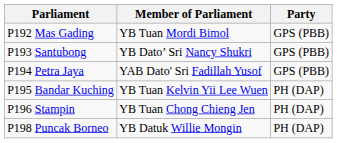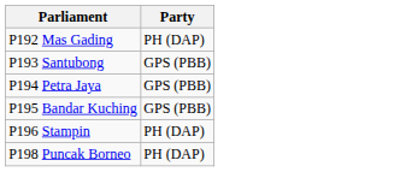- column: Member of Parliament | YB Tuan Mordi Bimol | YB Dato’ Sri Nancy Shukri | YAB Dato' Sri Fadillah Yusof | YB Tuan Kelvin Yii Lee Wuen | YB Tuan Chong Chieng Jen | YB Datuk Willie Mongin
P192 Mas Gading | Party: GPS (PBB) -> PH (DAP)
P195 Bandar Kuching | Party: PH (DAP) -> GPS (PBB)
